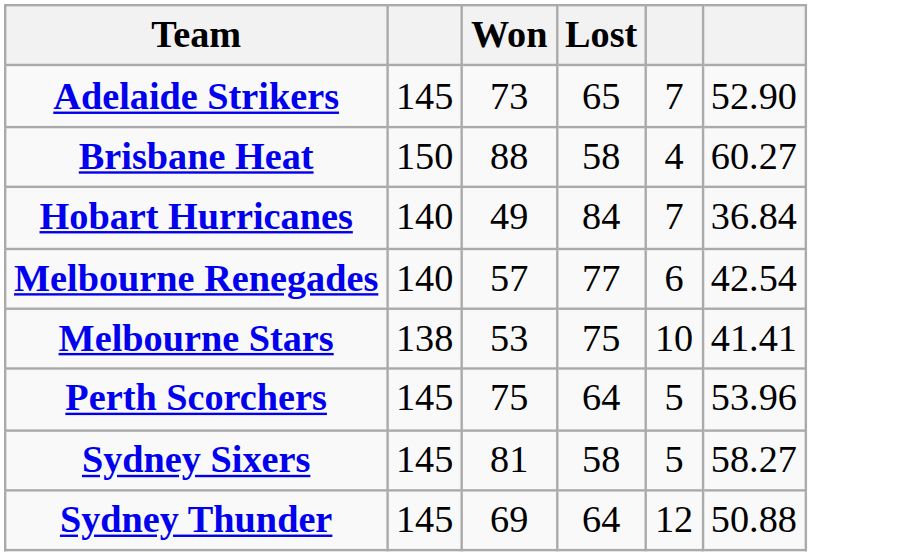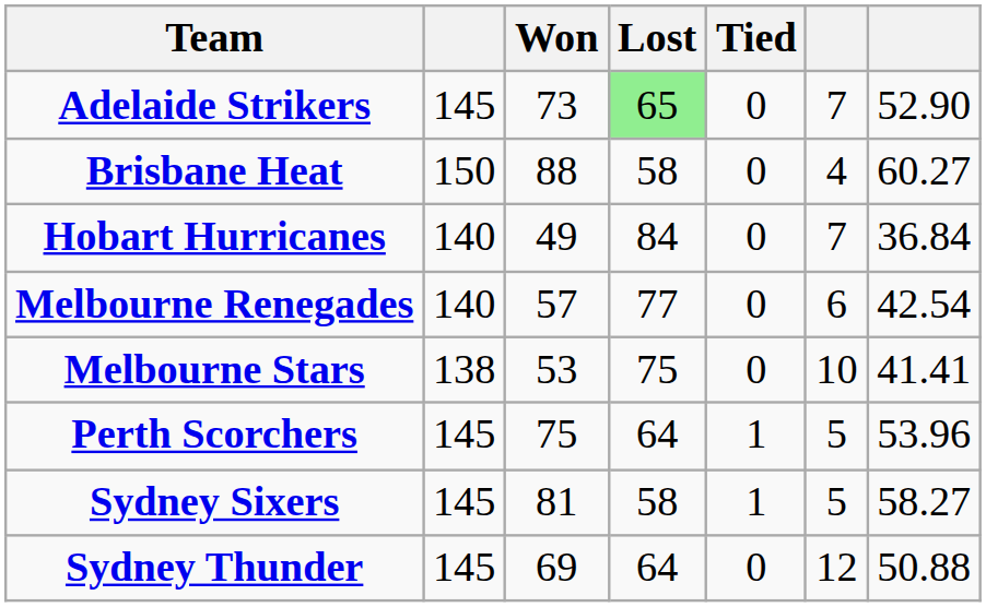+ column: Tied | 0 | 0 | 0 | 0 | 0 | 1 | 1 | 0
Adelaide Strikers | Lost: no background -> lightgreen background
